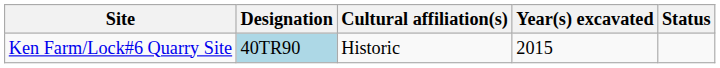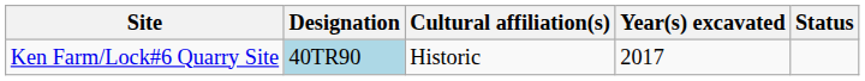Ken Farm/Lock#6 Quarry Site | Year(s) excavated: 2015 -> 2017
